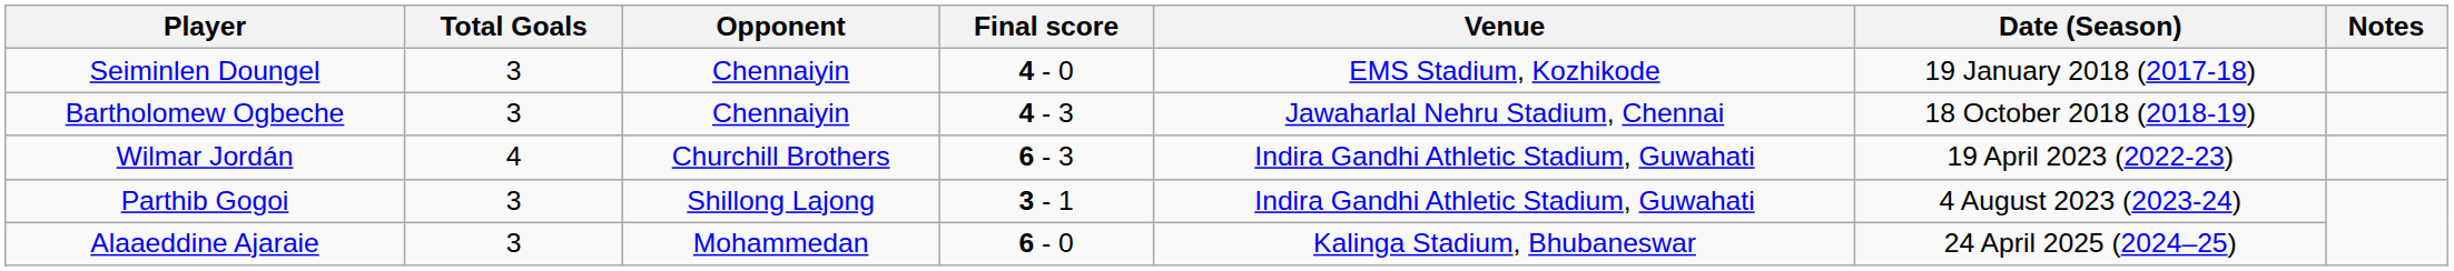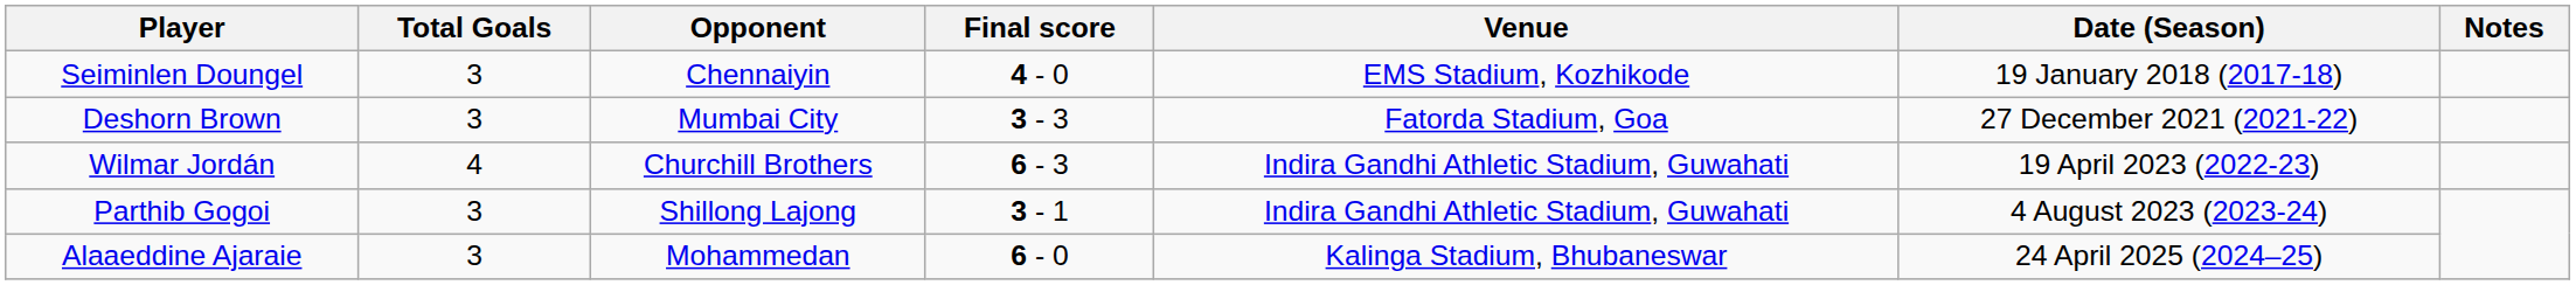- row: Bartholomew Ogbeche | 3 | Chennaiyin | 4 - 3 | Jawaharlal Nehru Stadium, Chennai | 18 October 2018 (2018-19)
+ row: Deshorn Brown | 3 | Mumbai City | 3 - 3 | Fatorda Stadium, Goa | 27 December 2021 (2021-22)
